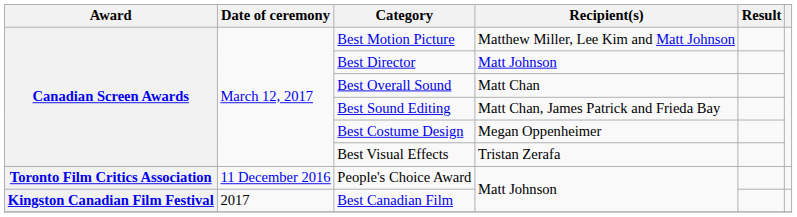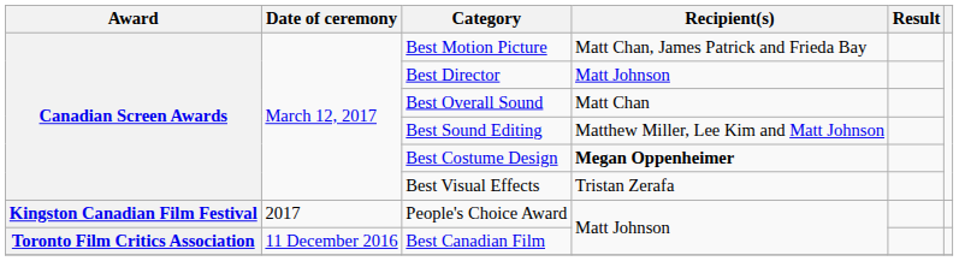Best Motion Picture | Recipient(s): Matthew Miller, Lee Kim and Matt Johnson -> Matt Chan, James Patrick and Frieda Bay
Best Sound Editing | Recipient(s): Matt Chan, James Patrick and Frieda Bay -> Matthew Miller, Lee Kim and Matt Johnson
Best Costume Design | Recipient(s): normal -> bold
People's Choice Award | Award: Toronto Film Critics Association -> Kingston Canadian Film Festival
People's Choice Award | Date of ceremony: 11 December 2016 -> 2017
Best Canadian Film | Award: Kingston Canadian Film Festival -> Toronto Film Critics Association
Best Canadian Film | Date of ceremony: 2017 -> 11 December 2016
